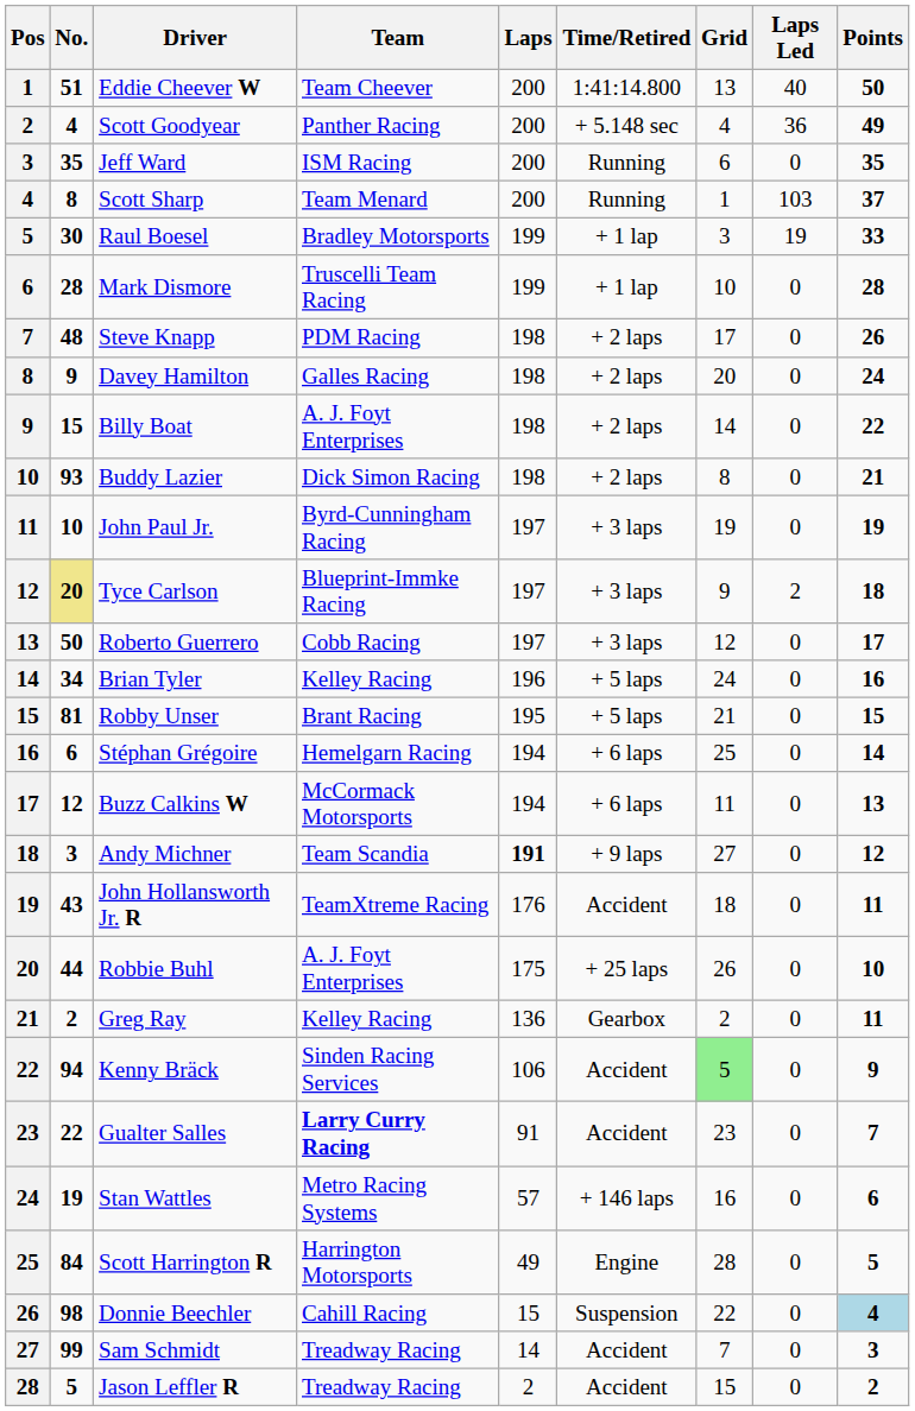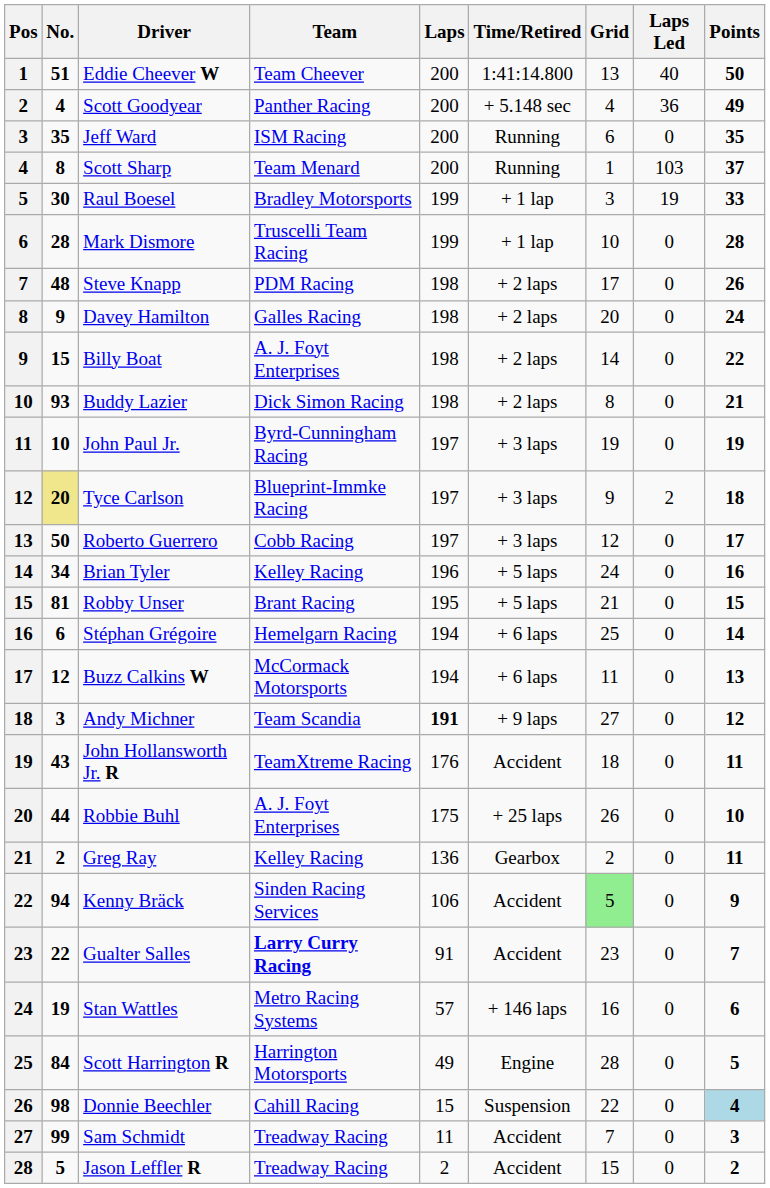Sam Schmidt | Laps: 14 -> 11
